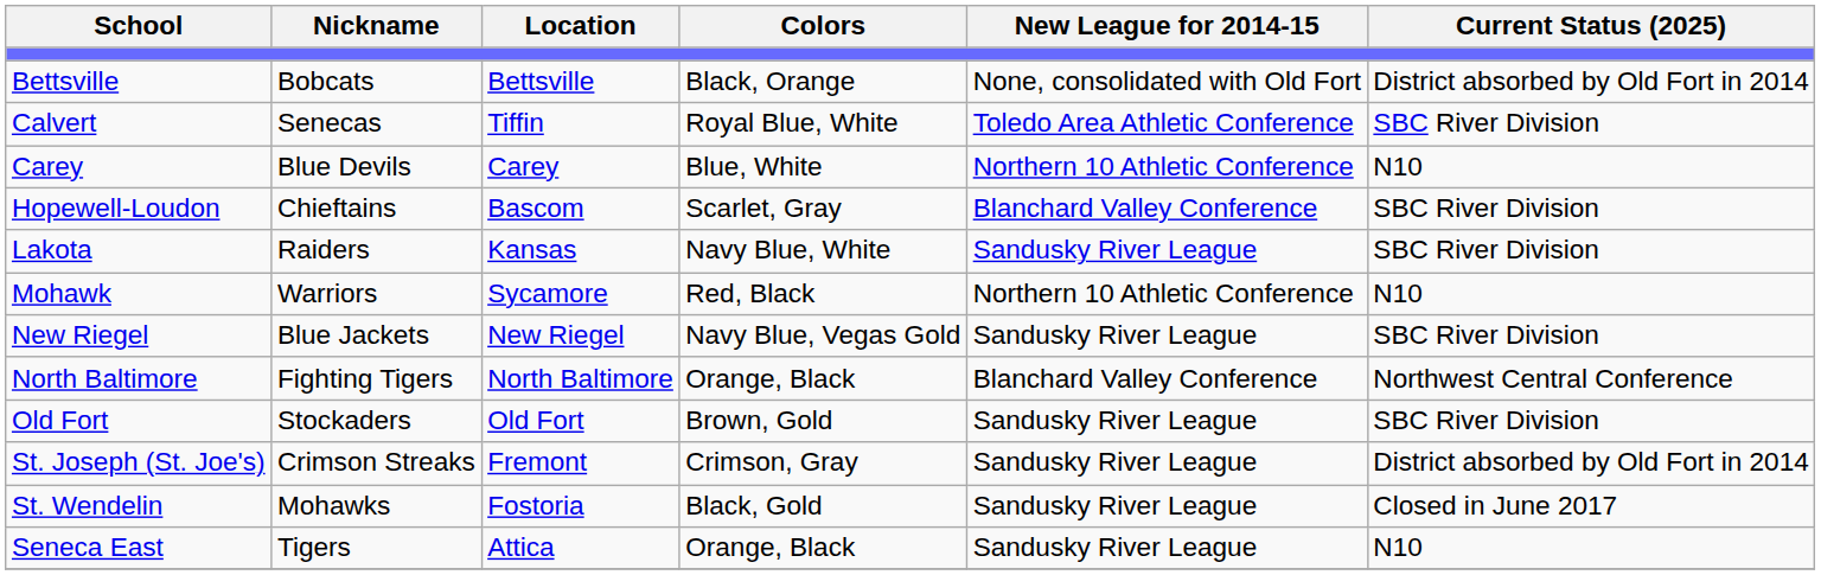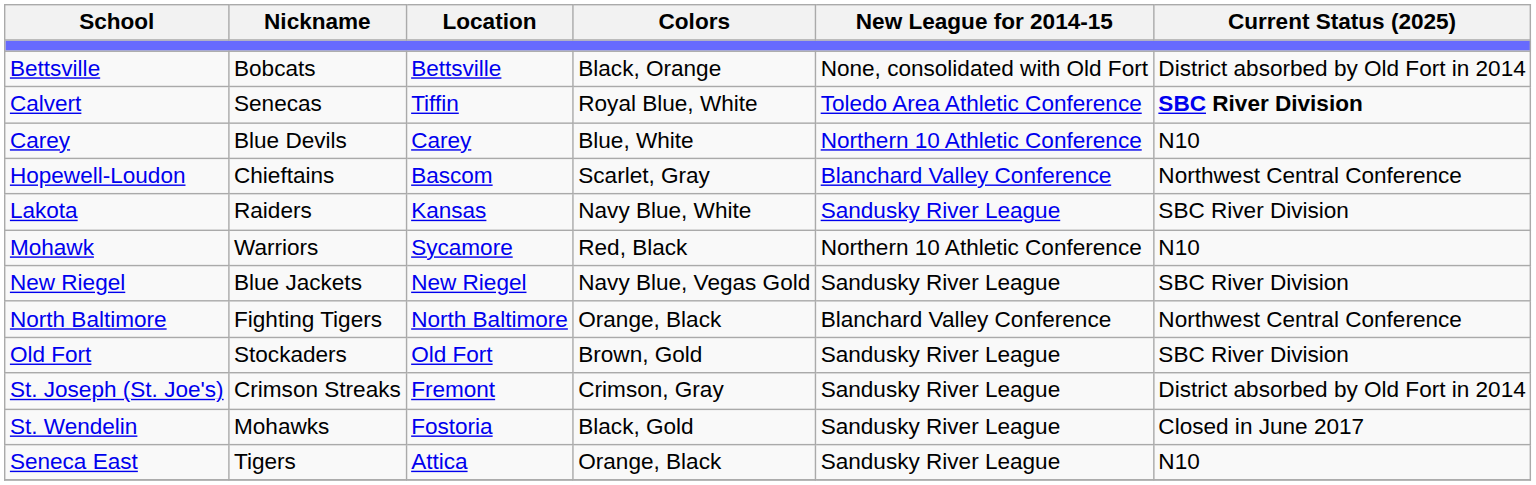Calvert | Current Status (2025): normal -> bold
Hopewell-Loudon | Current Status (2025): SBC River Division -> Northwest Central Conference
